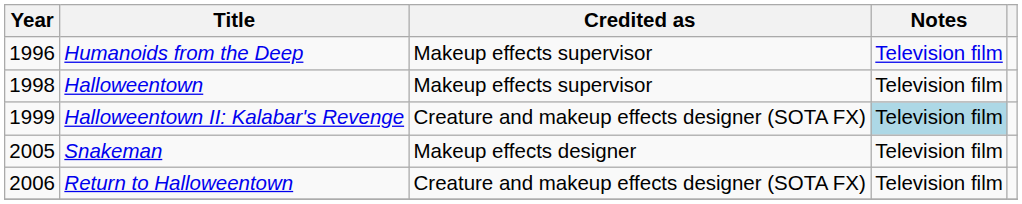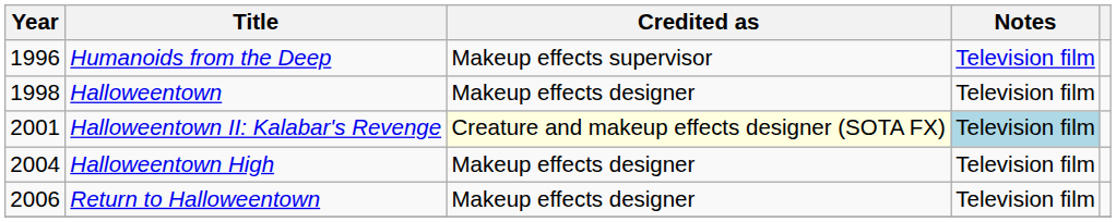Halloweentown | Credited as: Makeup effects supervisor -> Makeup effects designer
Halloweentown II: Kalabar's Revenge | Year: 1999 -> 2001
Halloweentown II: Kalabar's Revenge | Credited as: no background -> lightyellow background
+ row: 2004 | Halloweentown High | Makeup effects designer | Television film
- row: 2005 | Snakeman | Makeup effects designer | Television film
Return to Halloweentown | Credited as: Creature and makeup effects designer (SOTA FX) -> Makeup effects designer
